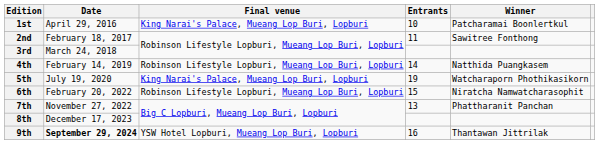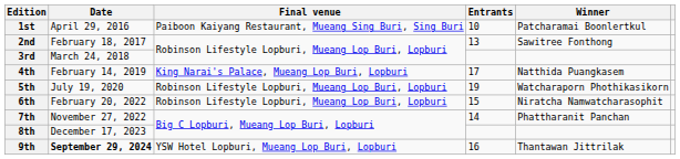1st | Final venue: King Narai's Palace, Mueang Lop Buri, Lopburi -> Paiboon Kaiyang Restaurant, Mueang Sing Buri, Sing Buri
2nd | Entrants: 11 -> 13
4th | Final venue: Robinson Lifestyle Lopburi, Mueang Lop Buri, Lopburi -> King Narai's Palace, Mueang Lop Buri, Lopburi
4th | Entrants: 14 -> 17
5th | Final venue: King Narai's Palace, Mueang Lop Buri, Lopburi -> Robinson Lifestyle Lopburi, Mueang Lop Buri, Lopburi
7th | Entrants: 13 -> 14
